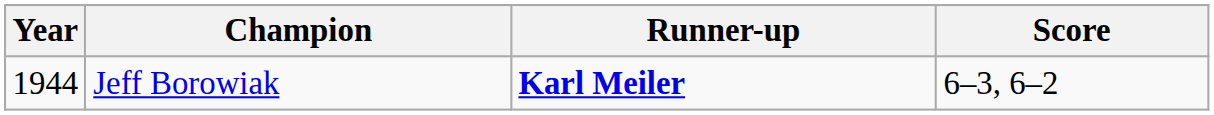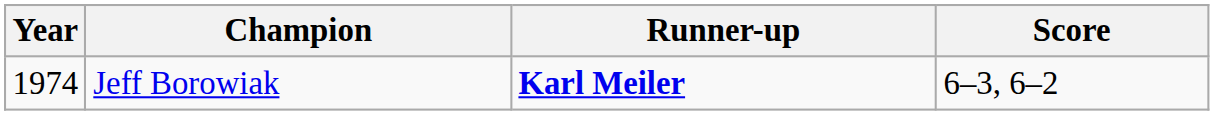Jeff Borowiak | Year: 1944 -> 1974
